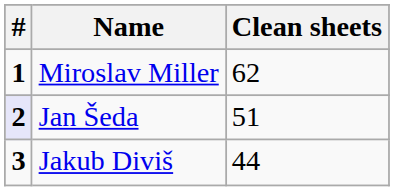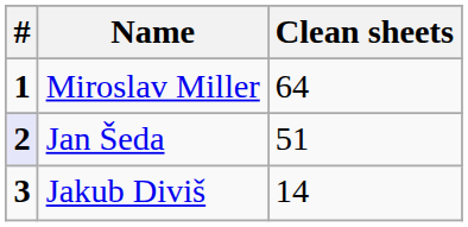Miroslav Miller | Clean sheets: 62 -> 64
Jakub Diviš | Clean sheets: 44 -> 14
